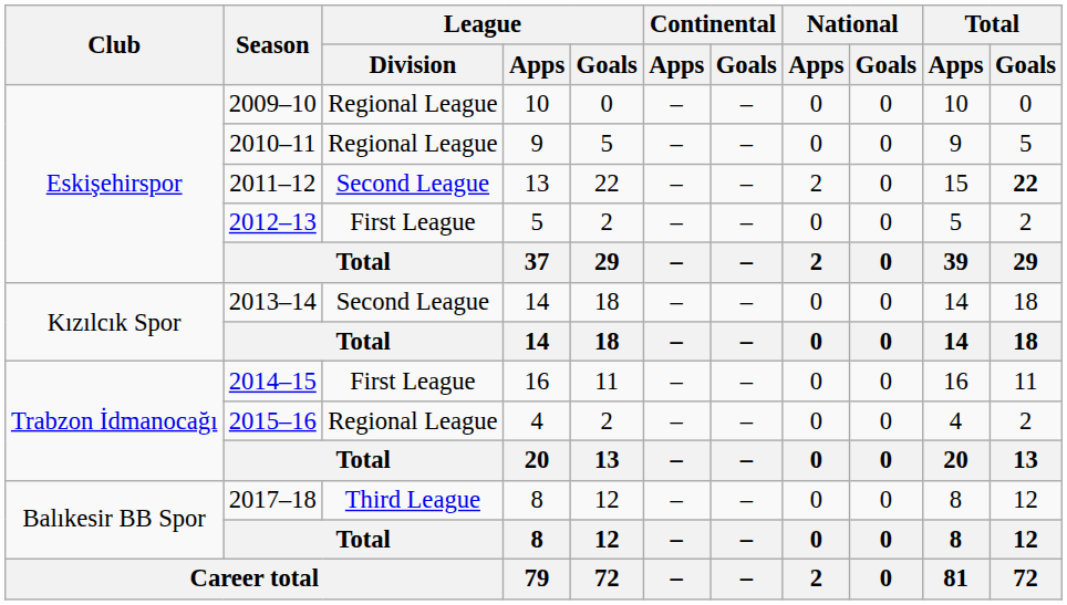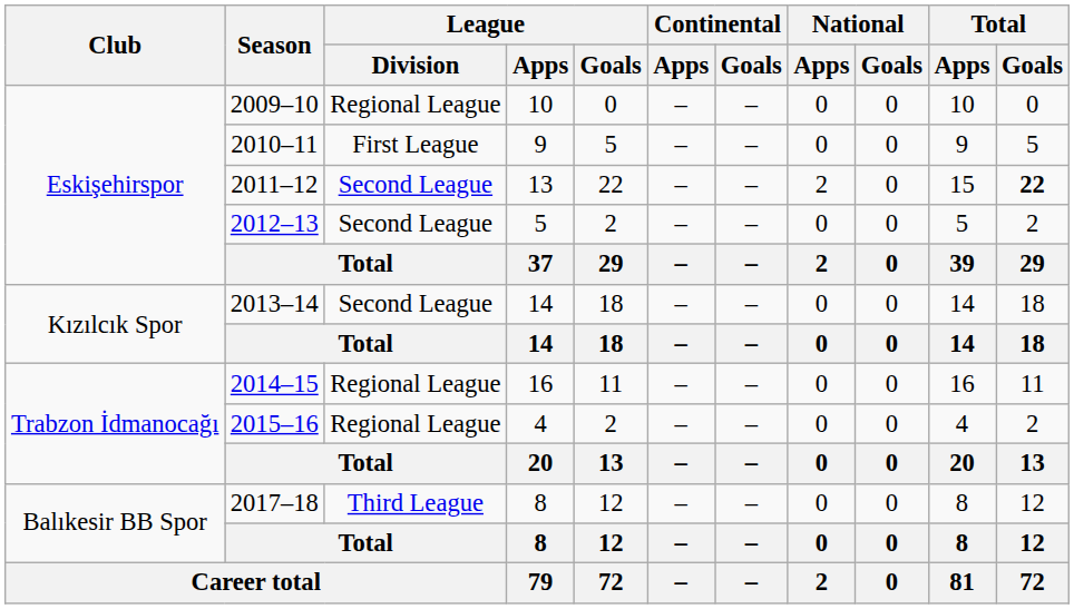2010–11 | League / Division: Regional League -> First League
2012–13 | League / Division: First League -> Second League
2014–15 | League / Division: First League -> Regional League
